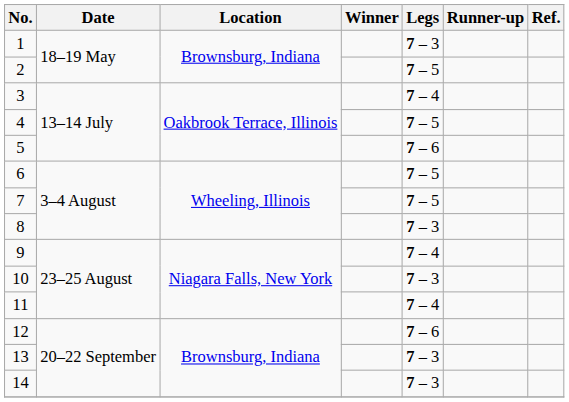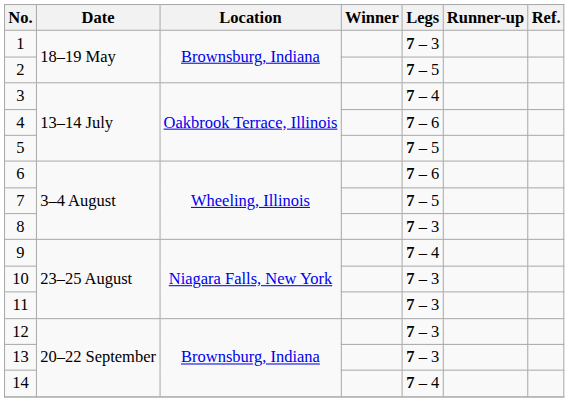4 | Legs: 7 – 5 -> 7 – 6
5 | Legs: 7 – 6 -> 7 – 5
6 | Legs: 7 – 5 -> 7 – 6
11 | Legs: 7 – 4 -> 7 – 3
12 | Legs: 7 – 6 -> 7 – 3
14 | Legs: 7 – 3 -> 7 – 4
